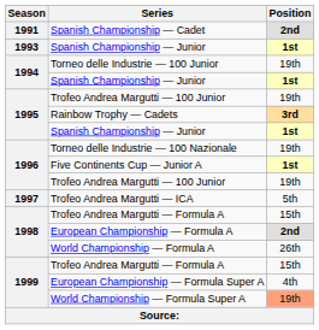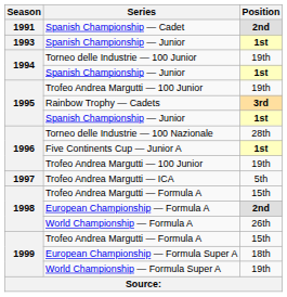Torneo delle Industrie — 100 Nazionale | Position: 19th -> 28th
European Championship — Formula Super A | Position: 4th -> 18th
World Championship — Formula Super A | Position: lightsalmon background -> no background
